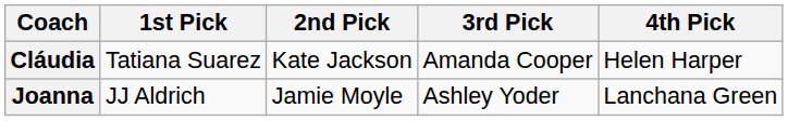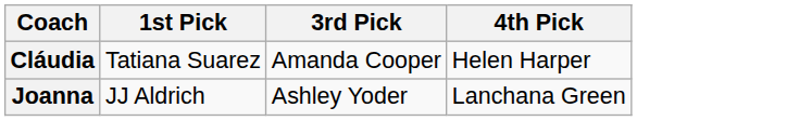- column: 2nd Pick | Kate Jackson | Jamie Moyle
